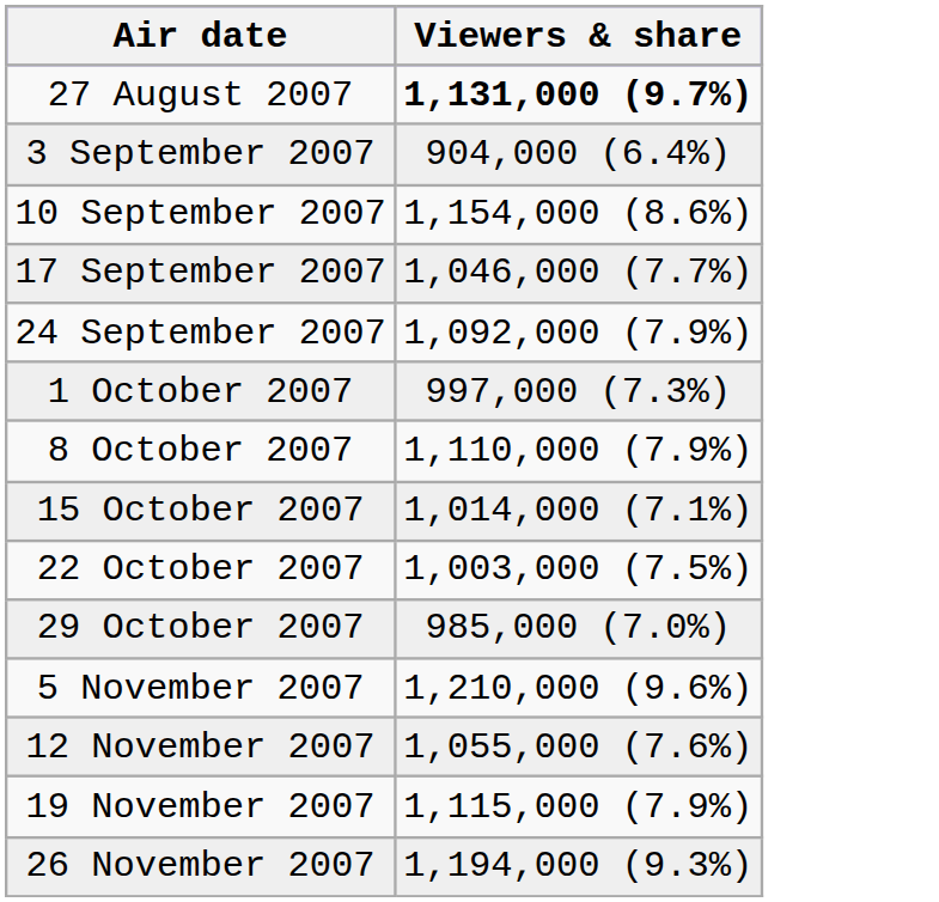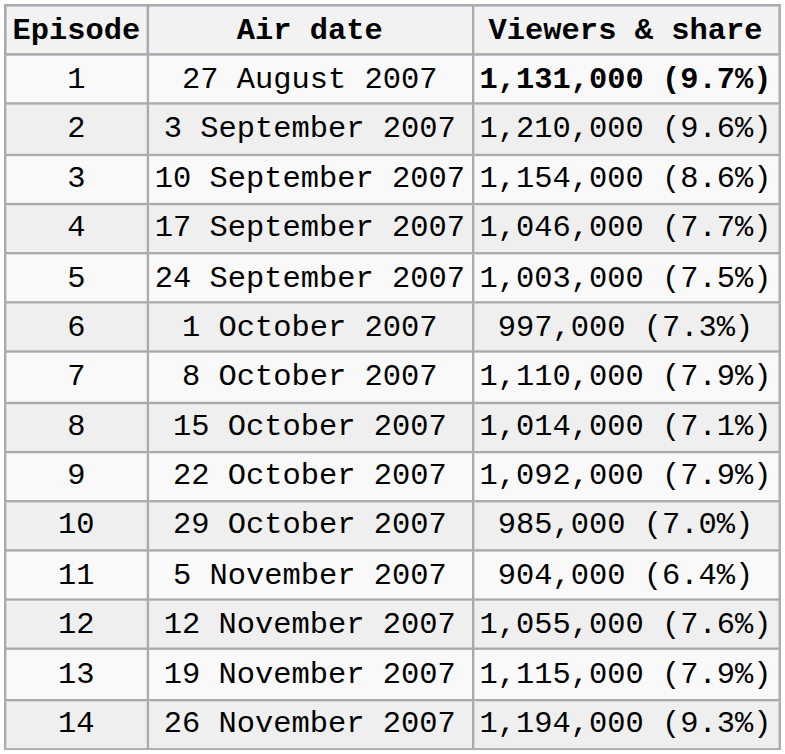+ column: Episode | 1 | 2 | 3 | 4 | 5 | 6 | 7 | 8 | 9 | 10 | 11 | 12 | 13 | 14
3 September 2007 | Viewers & share: 904,000 (6.4%) -> 1,210,000 (9.6%)
24 September 2007 | Viewers & share: 1,092,000 (7.9%) -> 1,003,000 (7.5%)
22 October 2007 | Viewers & share: 1,003,000 (7.5%) -> 1,092,000 (7.9%)
5 November 2007 | Viewers & share: 1,210,000 (9.6%) -> 904,000 (6.4%)
